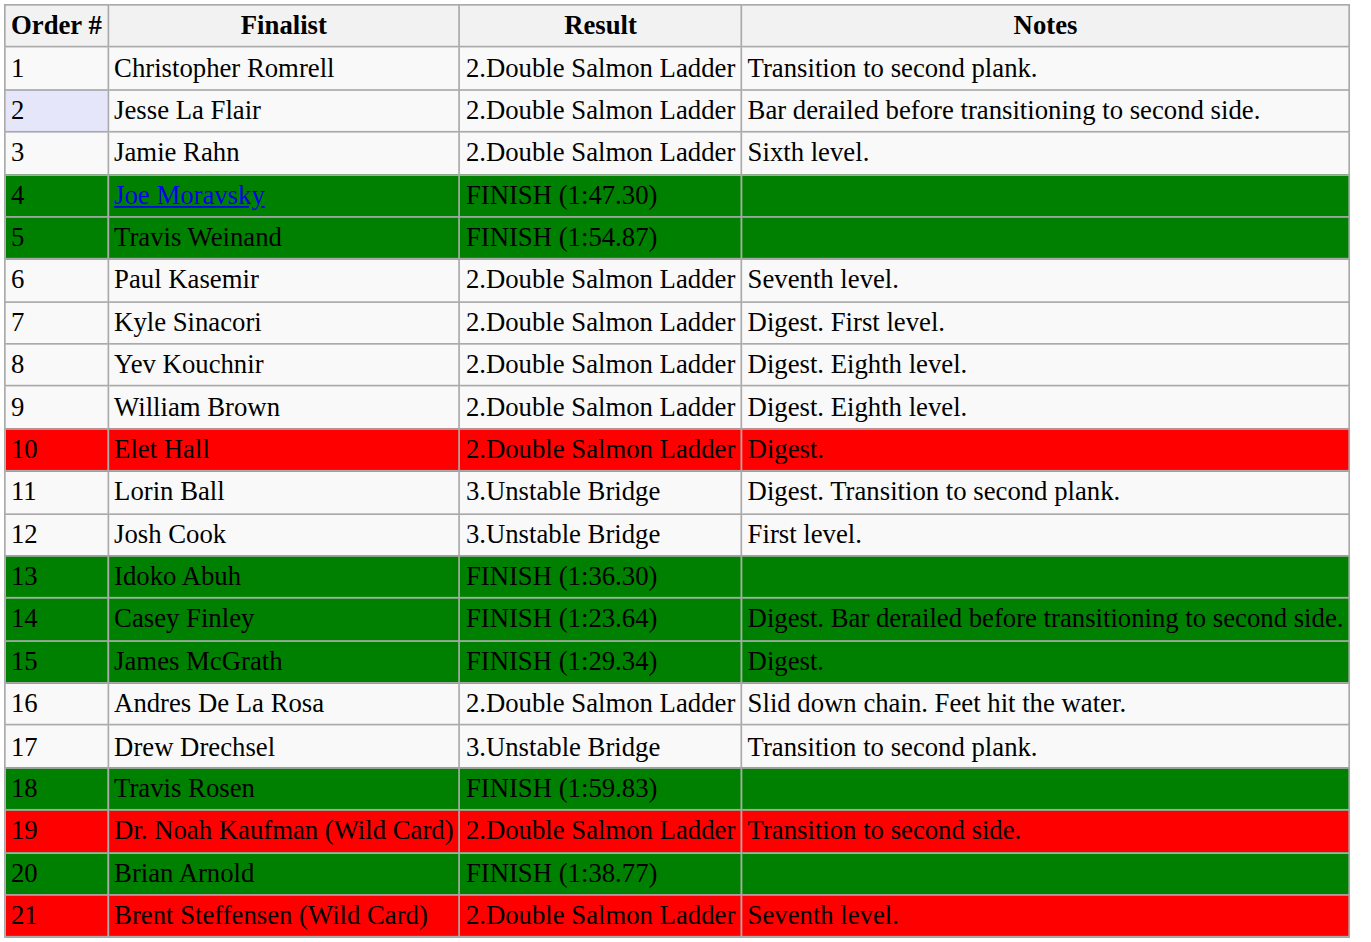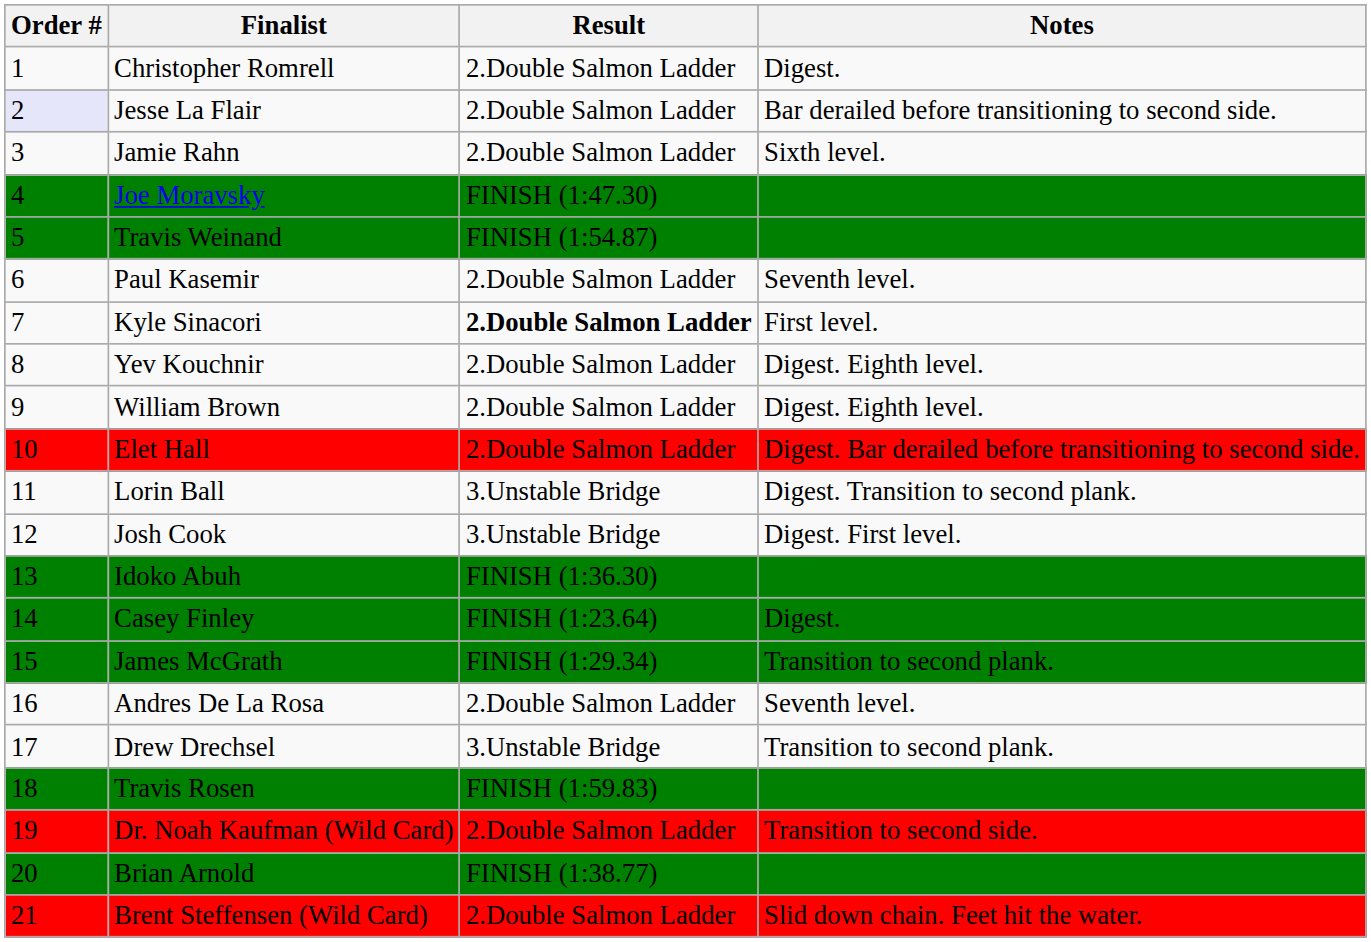Christopher Romrell | Notes: Transition to second plank. -> Digest.
Kyle Sinacori | Result: normal -> bold
Kyle Sinacori | Notes: Digest. First level. -> First level.
Elet Hall | Notes: Digest. -> Digest. Bar derailed before transitioning to second side.
Josh Cook | Notes: First level. -> Digest. First level.
Casey Finley | Notes: Digest. Bar derailed before transitioning to second side. -> Digest.
James McGrath | Notes: Digest. -> Transition to second plank.
Andres De La Rosa | Notes: Slid down chain. Feet hit the water. -> Seventh level.
Brent Steffensen (Wild Card) | Notes: Seventh level. -> Slid down chain. Feet hit the water.
